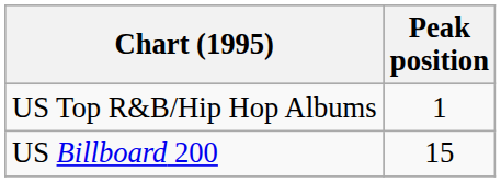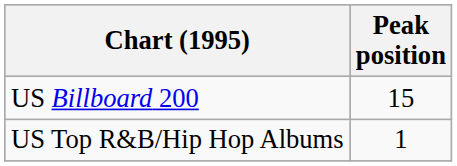rows swapped: US Billboard 200 <-> US Top R&B/Hip Hop Albums
